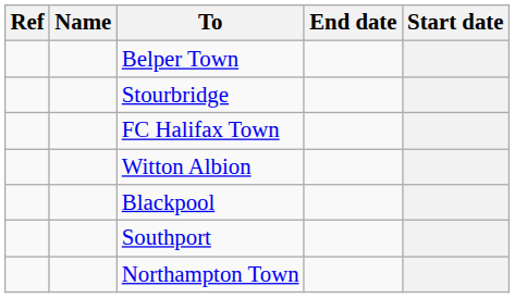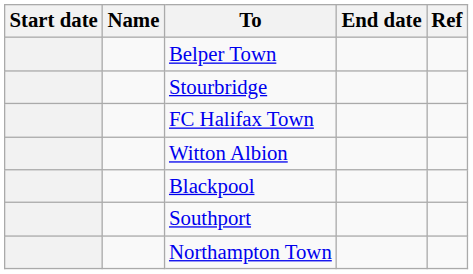columns swapped: Start date <-> Ref
